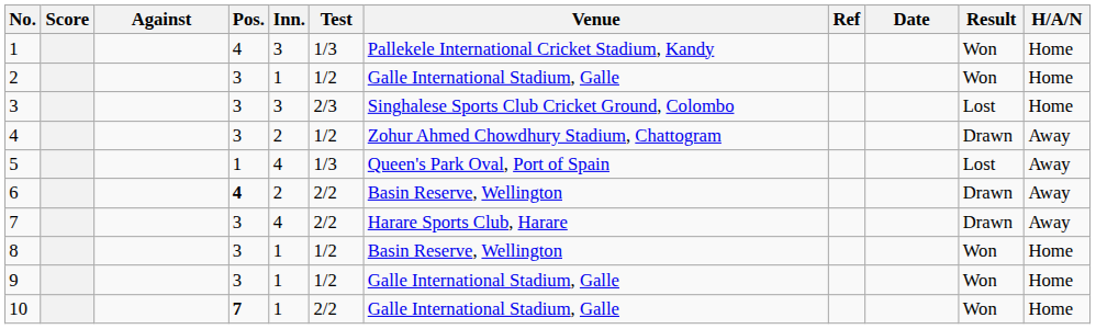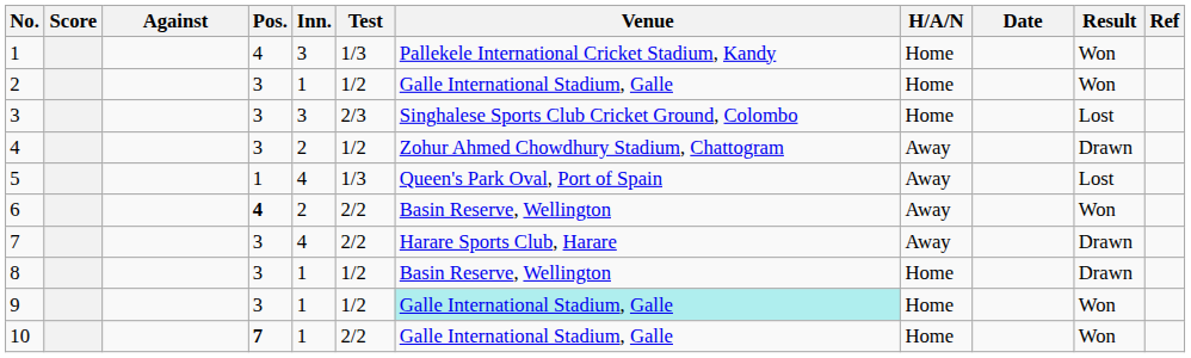columns swapped: H/A/N <-> Ref
6 | Result: Drawn -> Won
8 | Result: Won -> Drawn
9 | Venue: no background -> paleturquoise background
